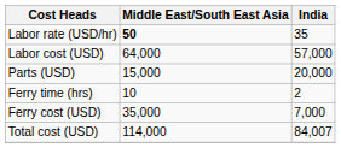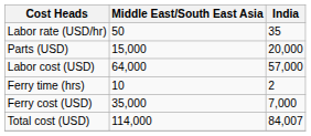Labor rate (USD/hr) | Middle East/South East Asia: bold -> normal
rows swapped: Labor cost (USD) <-> Parts (USD)
